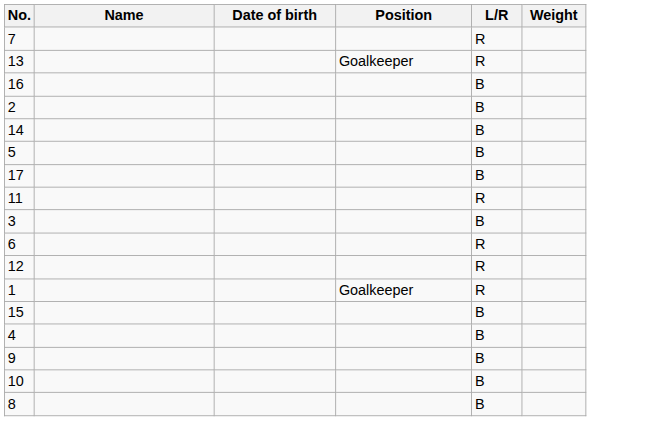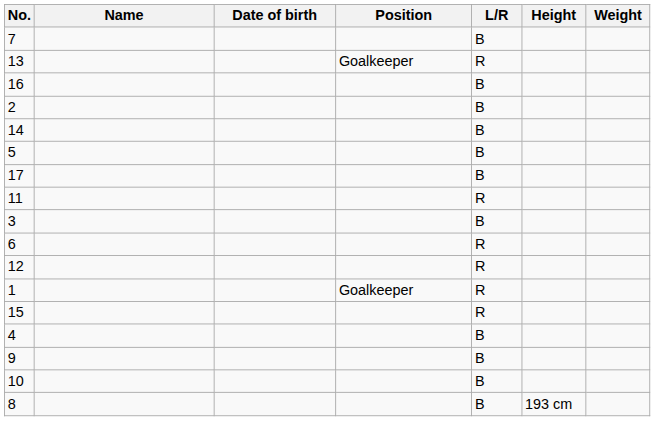+ column: Height | 193 cm
7 | L/R: R -> B
15 | L/R: B -> R
